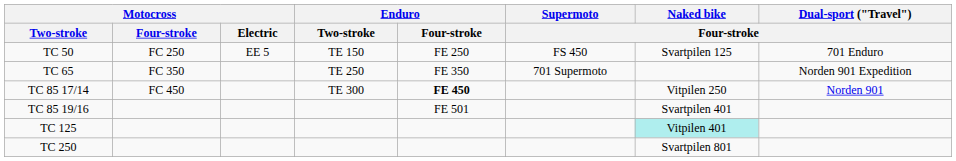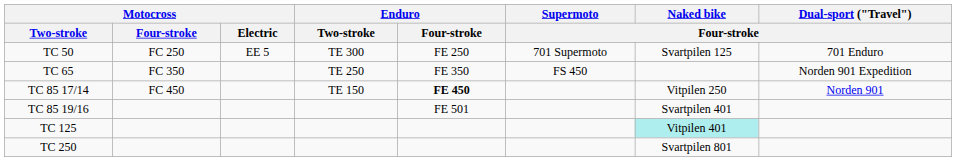TC 50 | Enduro / Two-stroke: TE 150 -> TE 300
TC 50 | Supermoto / Four-stroke: FS 450 -> 701 Supermoto
TC 65 | Supermoto / Four-stroke: 701 Supermoto -> FS 450
TC 85 17/14 | Enduro / Two-stroke: TE 300 -> TE 150
